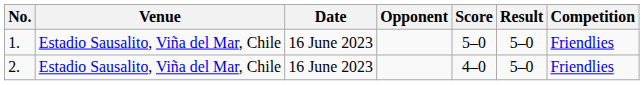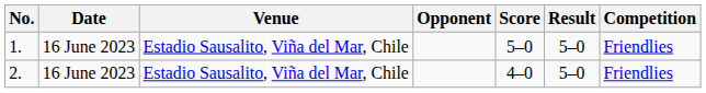columns swapped: Date <-> Venue
